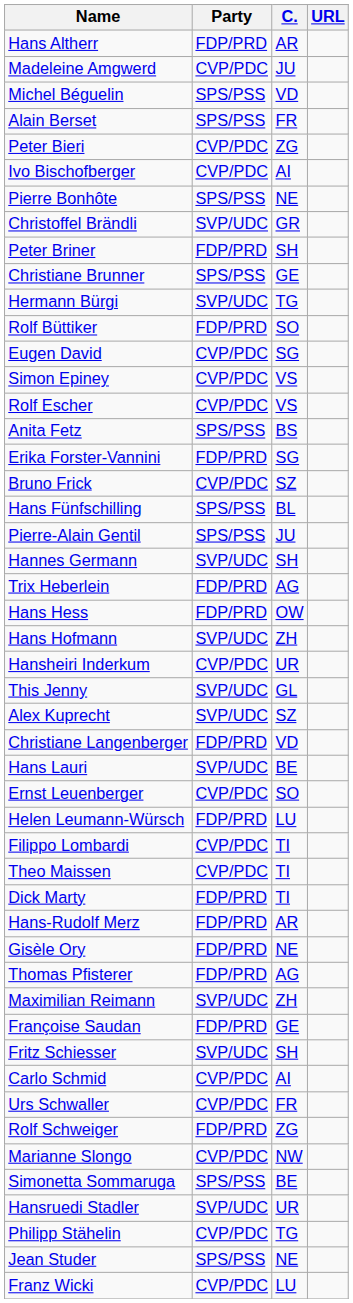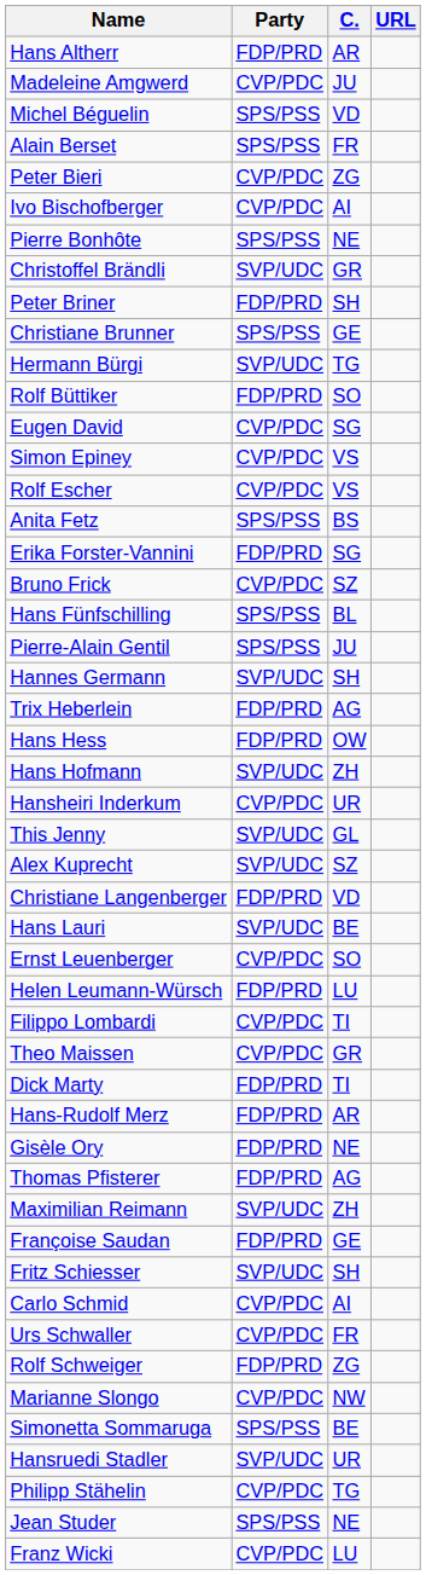Theo Maissen | C.: TI -> GR
